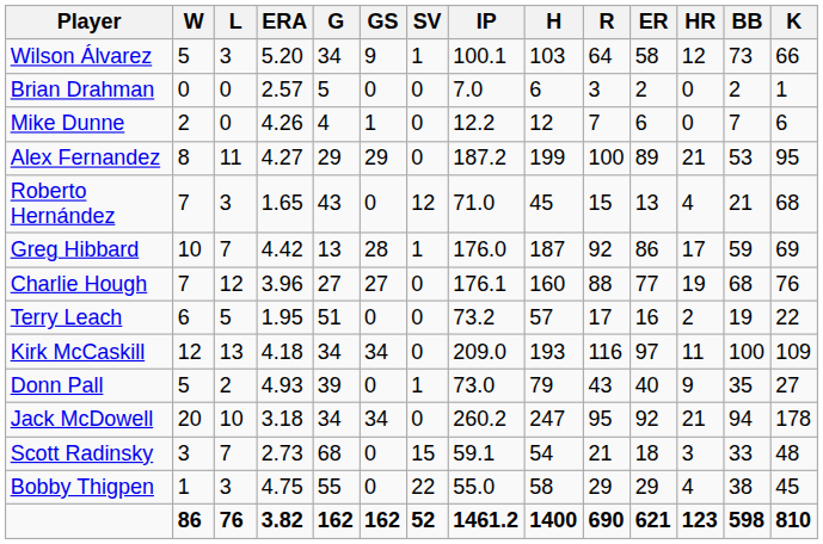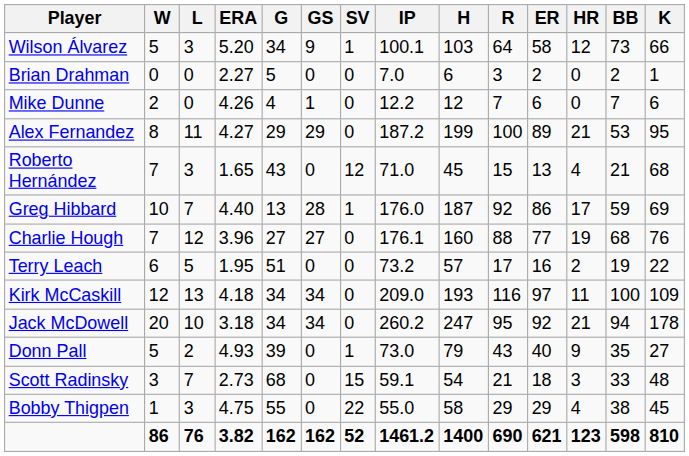Brian Drahman | ERA: 2.57 -> 2.27
Greg Hibbard | ERA: 4.42 -> 4.40
rows swapped: Jack McDowell <-> Donn Pall
